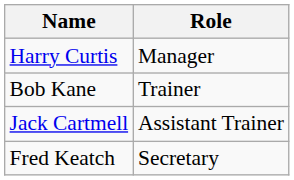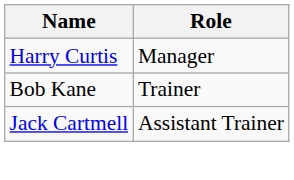- row: Fred Keatch | Secretary
